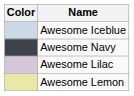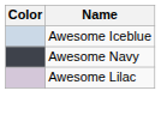- row: Awesome Lemon
